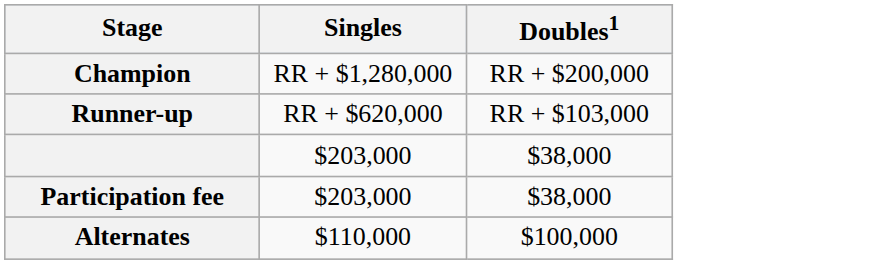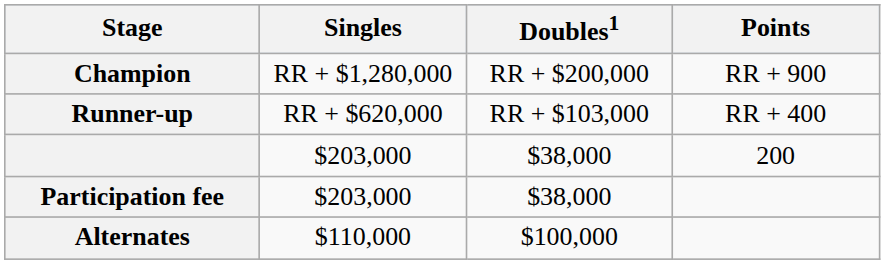+ column: Points | RR + 900 | RR + 400 | 200
